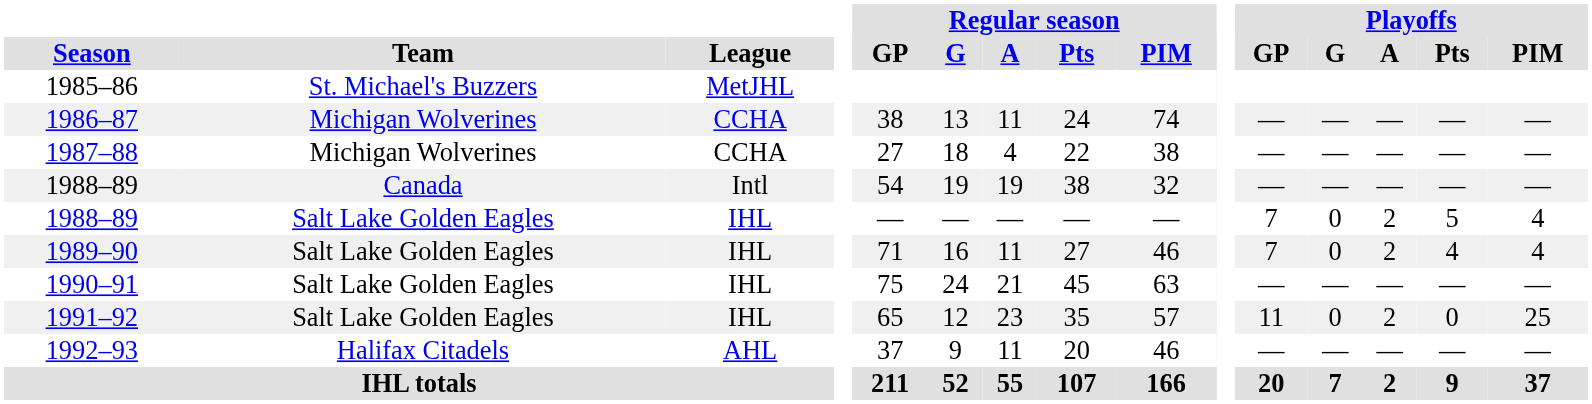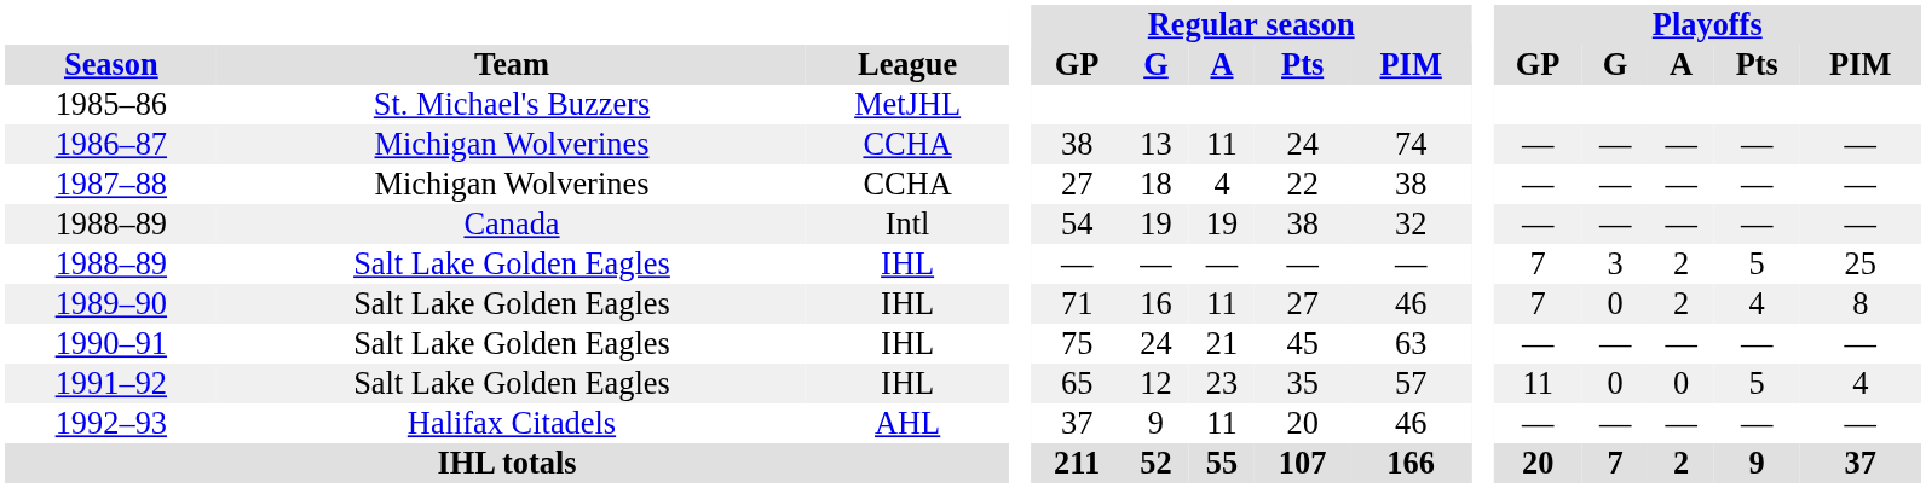1988–89 / Salt Lake Golden Eagles | Playoffs / G: 0 -> 3
1988–89 / Salt Lake Golden Eagles | Playoffs / PIM: 4 -> 25
1989–90 | Playoffs / PIM: 4 -> 8
1991–92 | Playoffs / A: 2 -> 0
1991–92 | Playoffs / Pts: 0 -> 5
1991–92 | Playoffs / PIM: 25 -> 4
